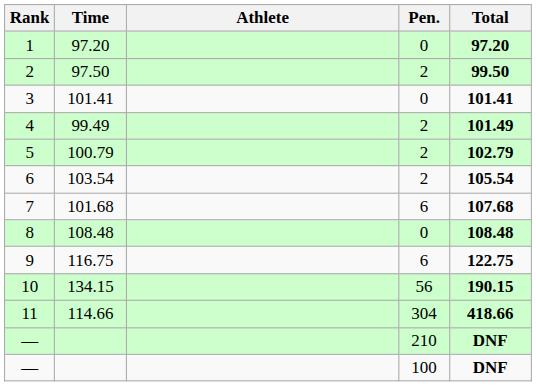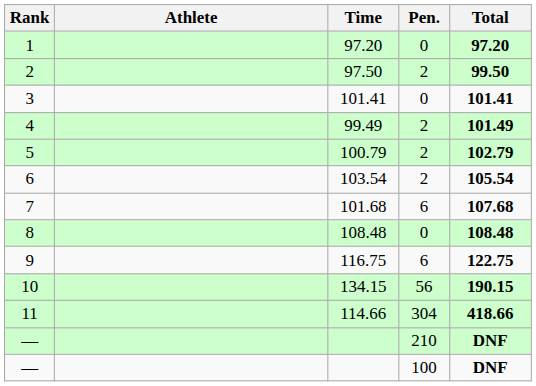columns swapped: Athlete <-> Time
